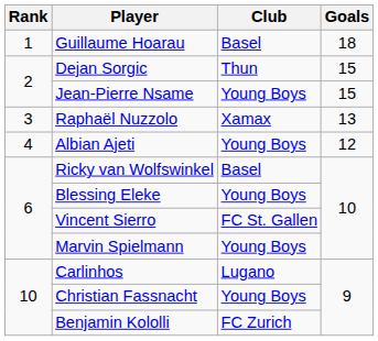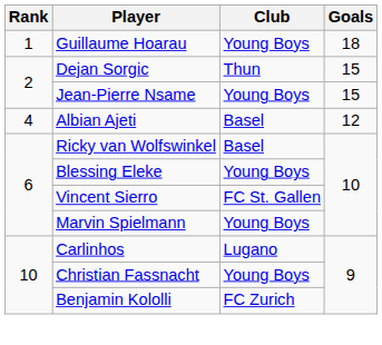Guillaume Hoarau | Club: Basel -> Young Boys
- row: 3 | Raphaël Nuzzolo | Xamax | 13
Albian Ajeti | Club: Young Boys -> Basel
